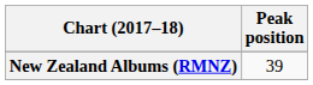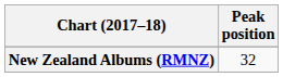New Zealand Albums (RMNZ) | Peak position: 39 -> 32
